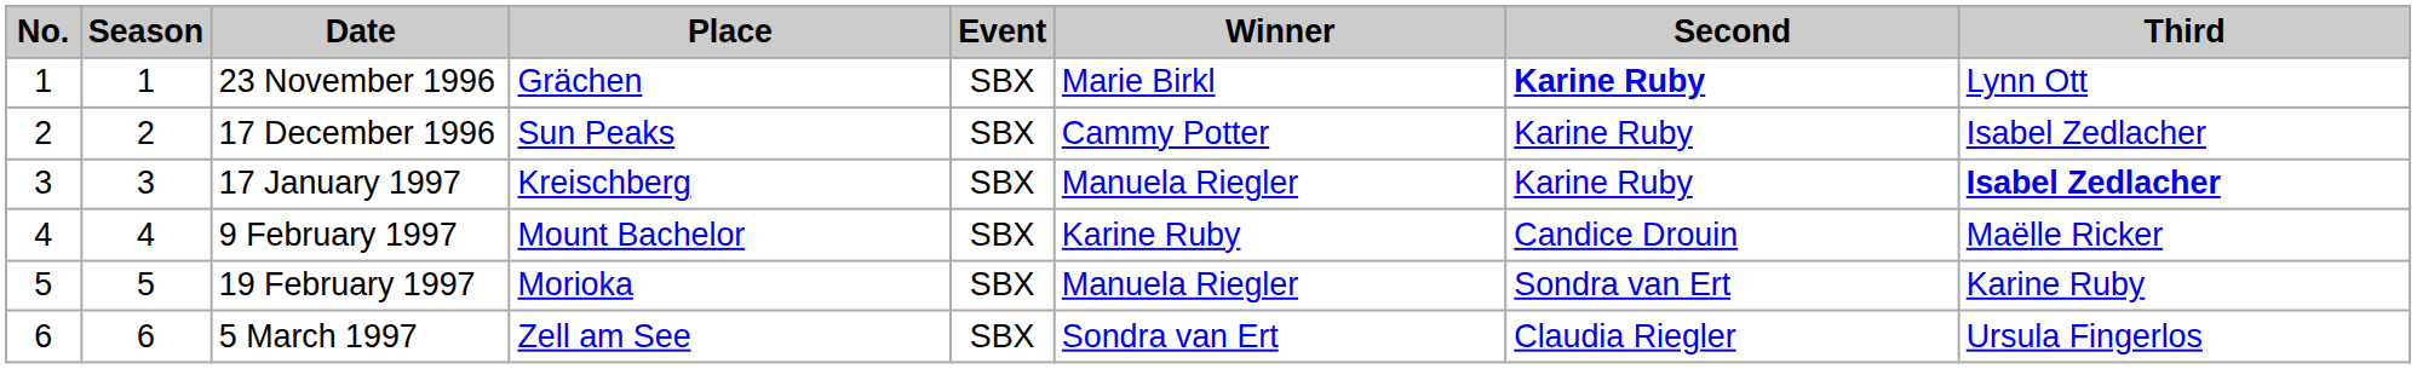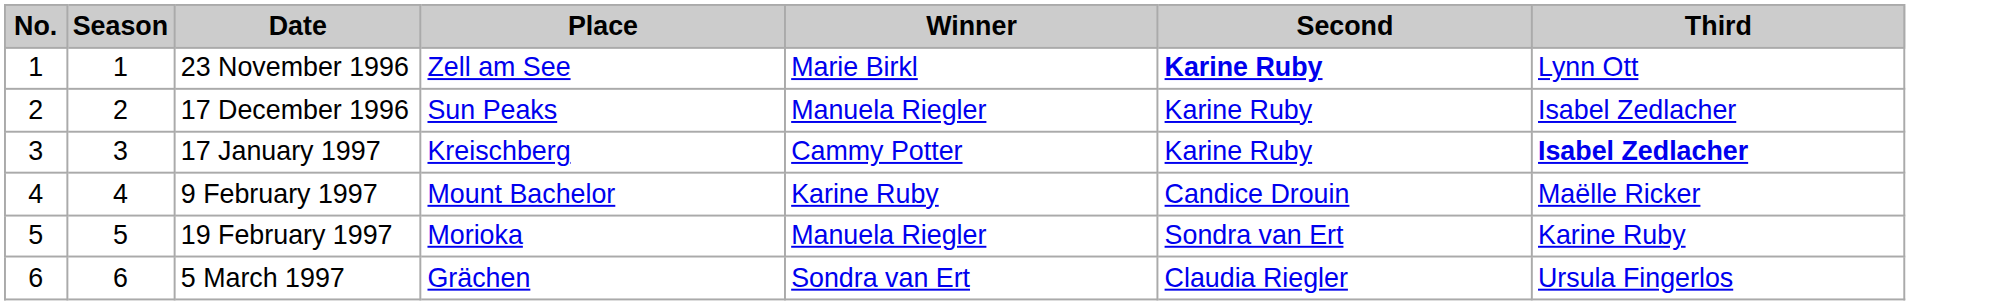- column: Event | SBX | SBX | SBX | SBX | SBX | SBX
23 November 1996 | Place: Grächen -> Zell am See
17 December 1996 | Winner: Cammy Potter -> Manuela Riegler
17 January 1997 | Winner: Manuela Riegler -> Cammy Potter
5 March 1997 | Place: Zell am See -> Grächen
